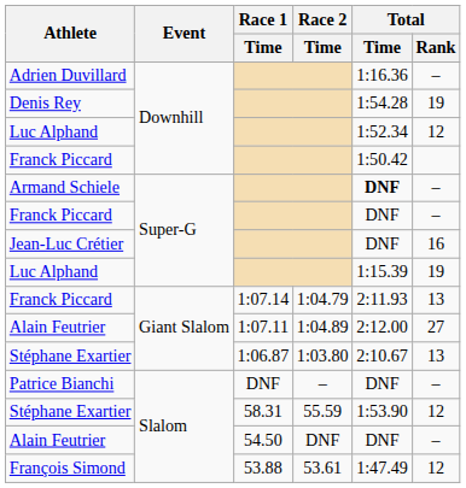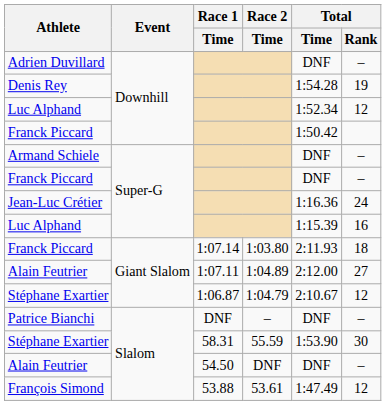Adrien Duvillard | Total / Time: 1:16.36 -> DNF
Armand Schiele | Total / Time: bold -> normal
Jean-Luc Crétier | Total / Time: DNF -> 1:16.36
Jean-Luc Crétier | Total / Rank: 16 -> 24
Luc Alphand / Super-G | Total / Rank: 19 -> 16
Franck Piccard / Giant Slalom | Race 2 / Time: 1:04.79 -> 1:03.80
Franck Piccard / Giant Slalom | Total / Rank: 13 -> 18
Stéphane Exartier / Giant Slalom | Race 2 / Time: 1:03.80 -> 1:04.79
Stéphane Exartier / Giant Slalom | Total / Rank: 13 -> 12
Stéphane Exartier / Slalom | Total / Rank: 12 -> 30
